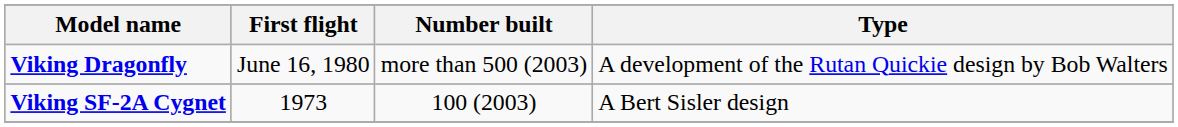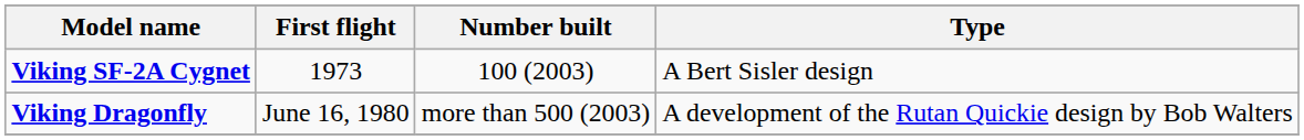rows swapped: Viking Dragonfly <-> Viking SF-2A Cygnet
